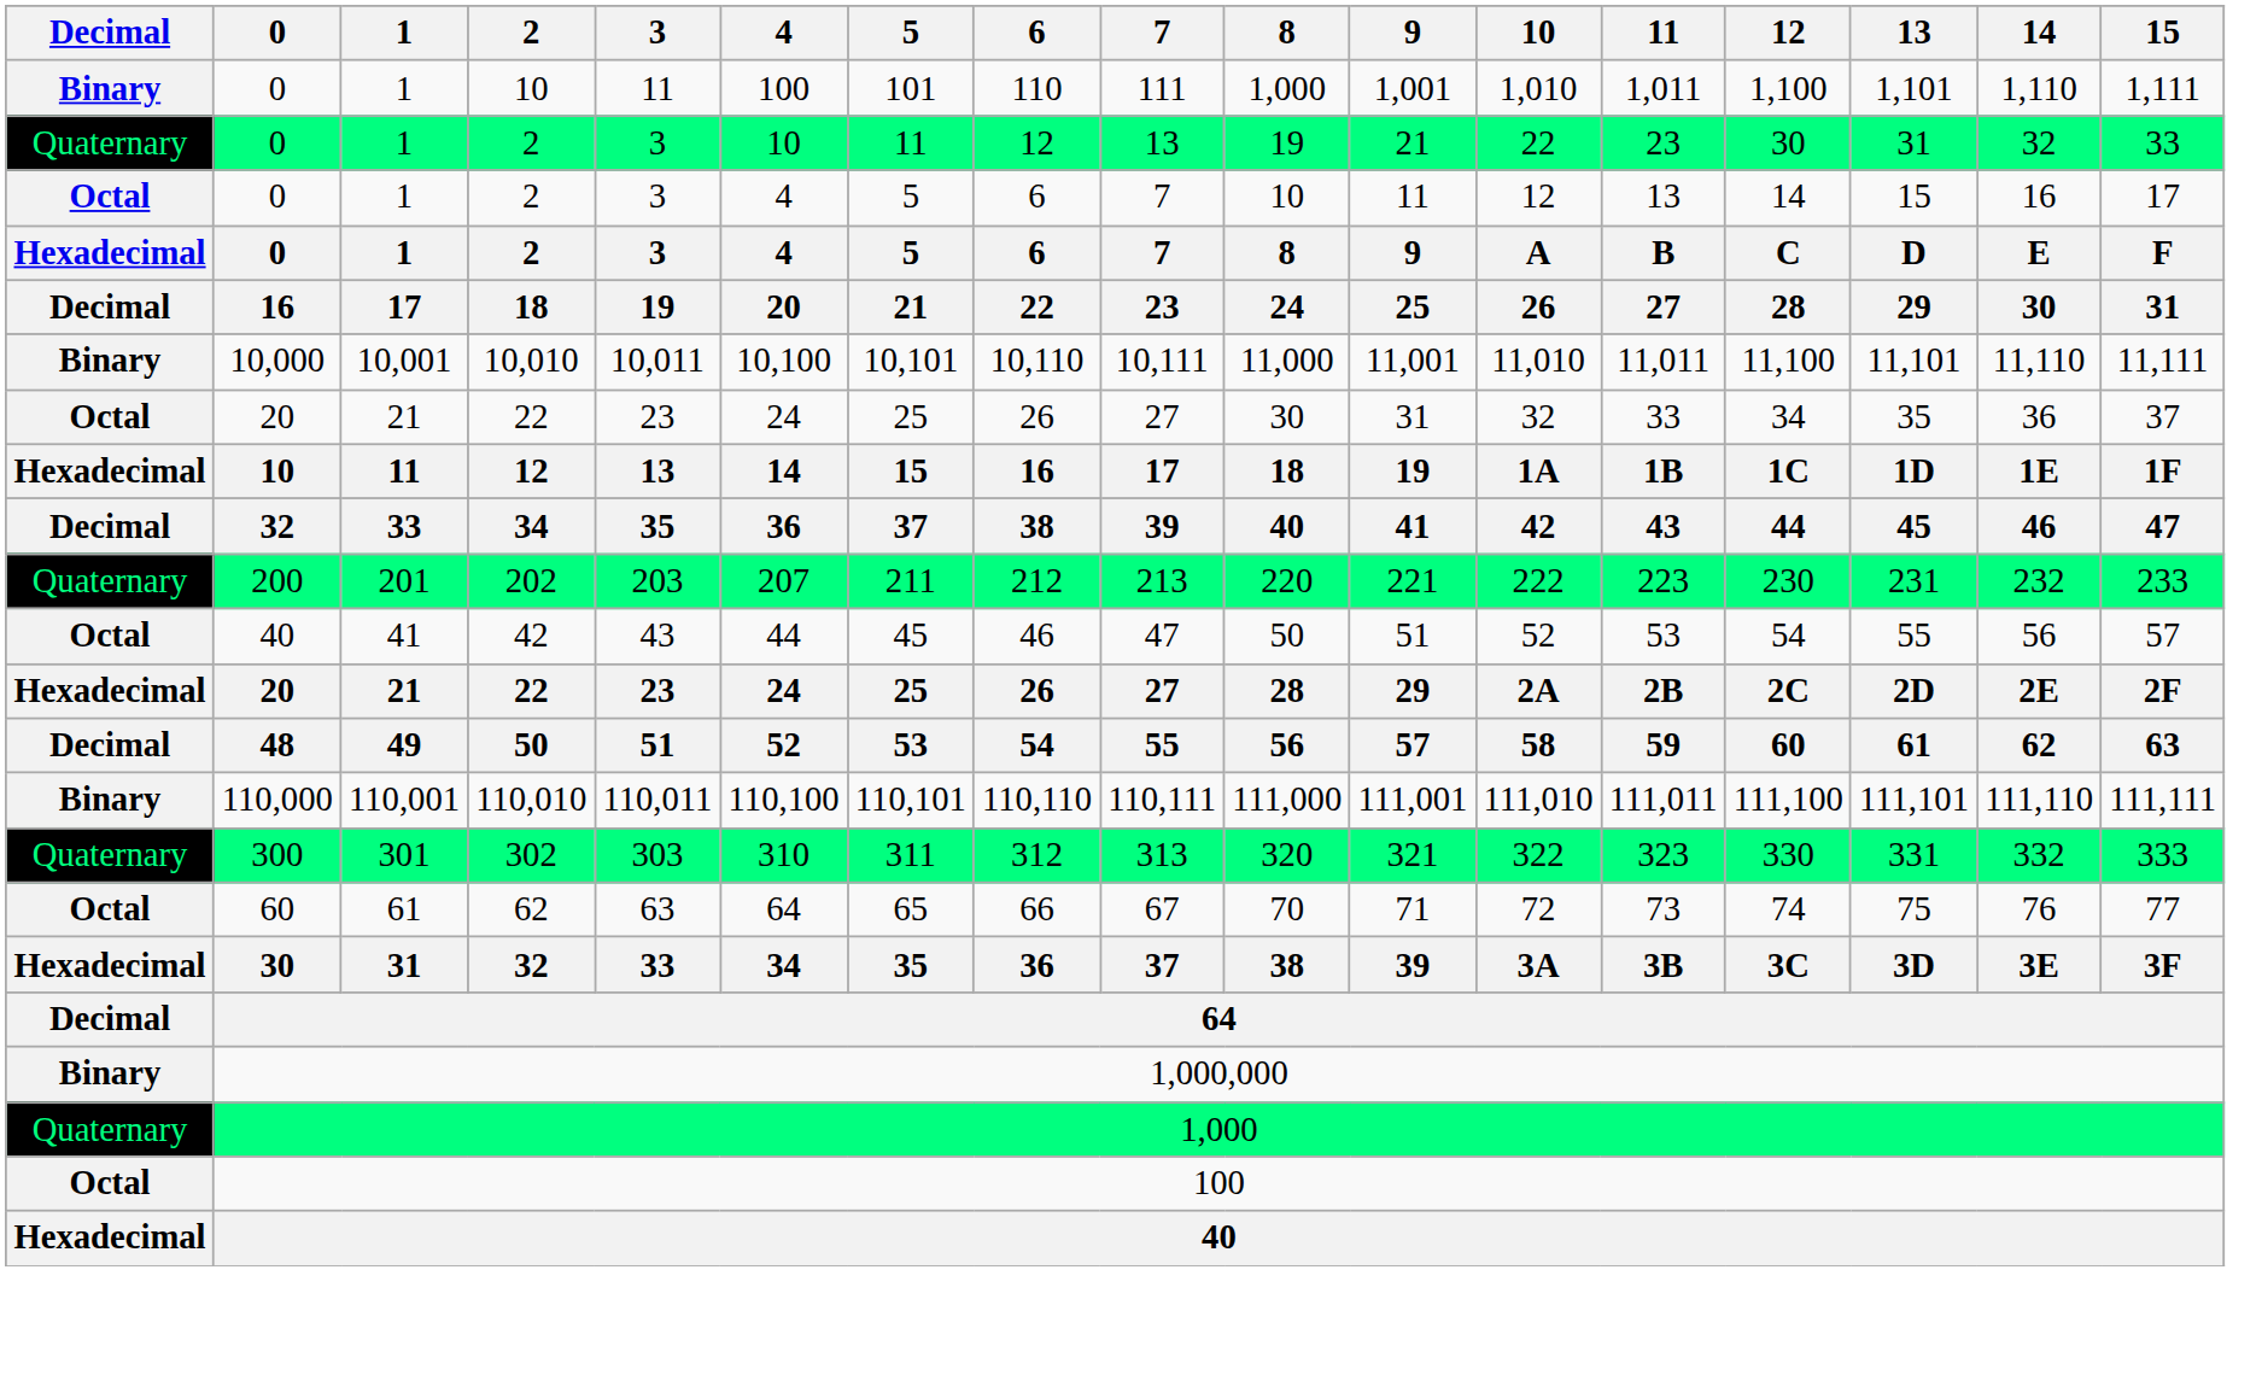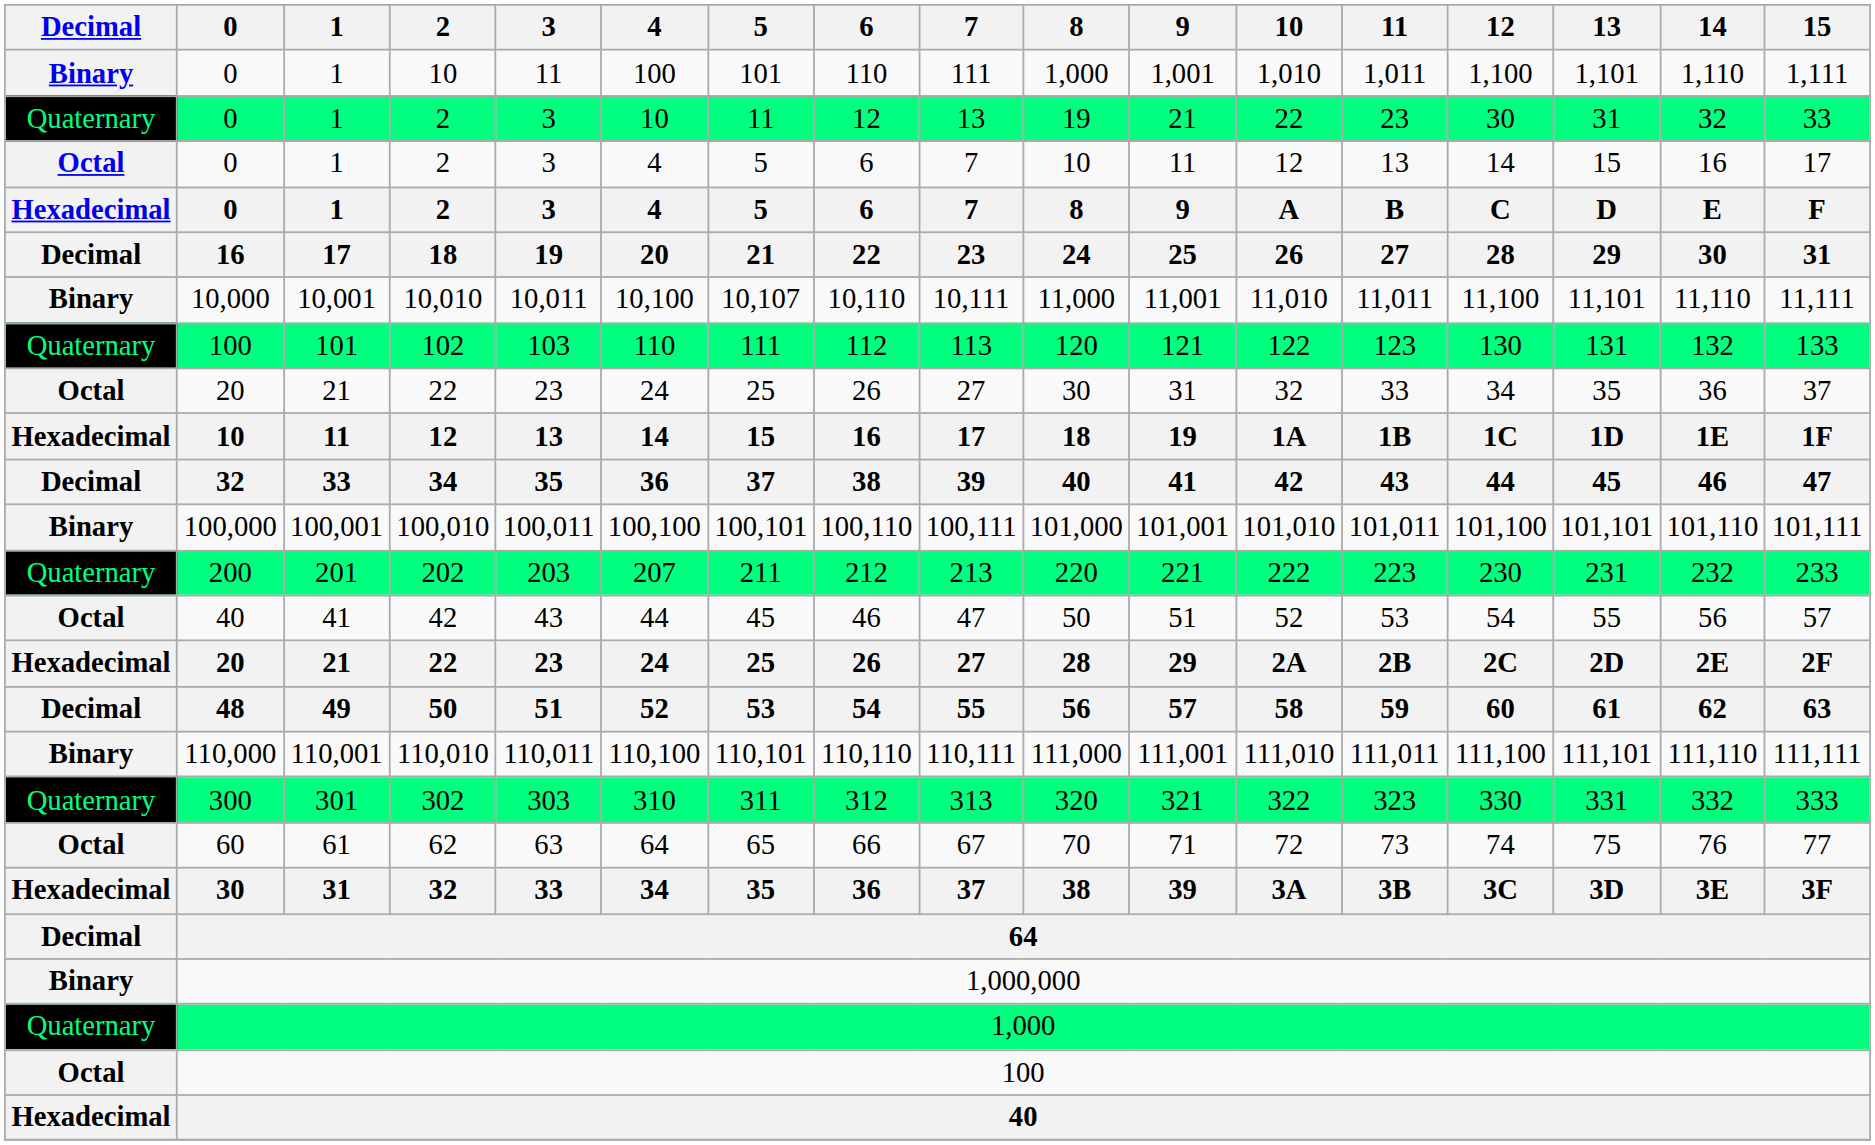10,010 | 5: 10,101 -> 10,107
+ row: Quaternary | 100 | 101 | 102 | 103 | 110 | 111 | 112 | 113 | 120 | 121 | 122 | 123 | 130 | 131 | 132 | 133
+ row: Binary | 100,000 | 100,001 | 100,010 | 100,011 | 100,100 | 100,101 | 100,110 | 100,111 | 101,000 | 101,001 | 101,010 | 101,011 | 101,100 | 101,101 | 101,110 | 101,111
